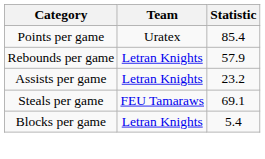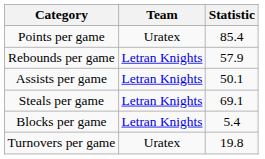Assists per game | Statistic: 23.2 -> 50.1
Steals per game | Team: FEU Tamaraws -> Letran Knights
+ row: Turnovers per game | Uratex | 19.8
